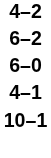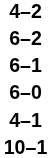+ row: 6–1
